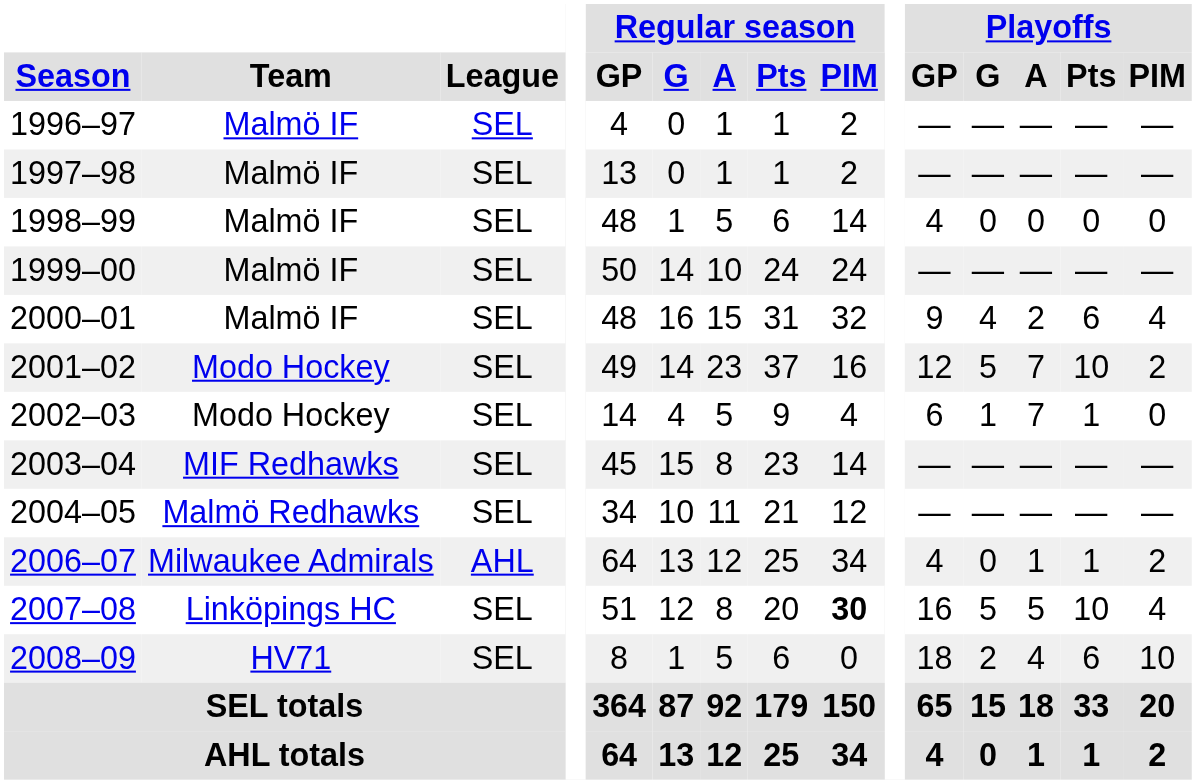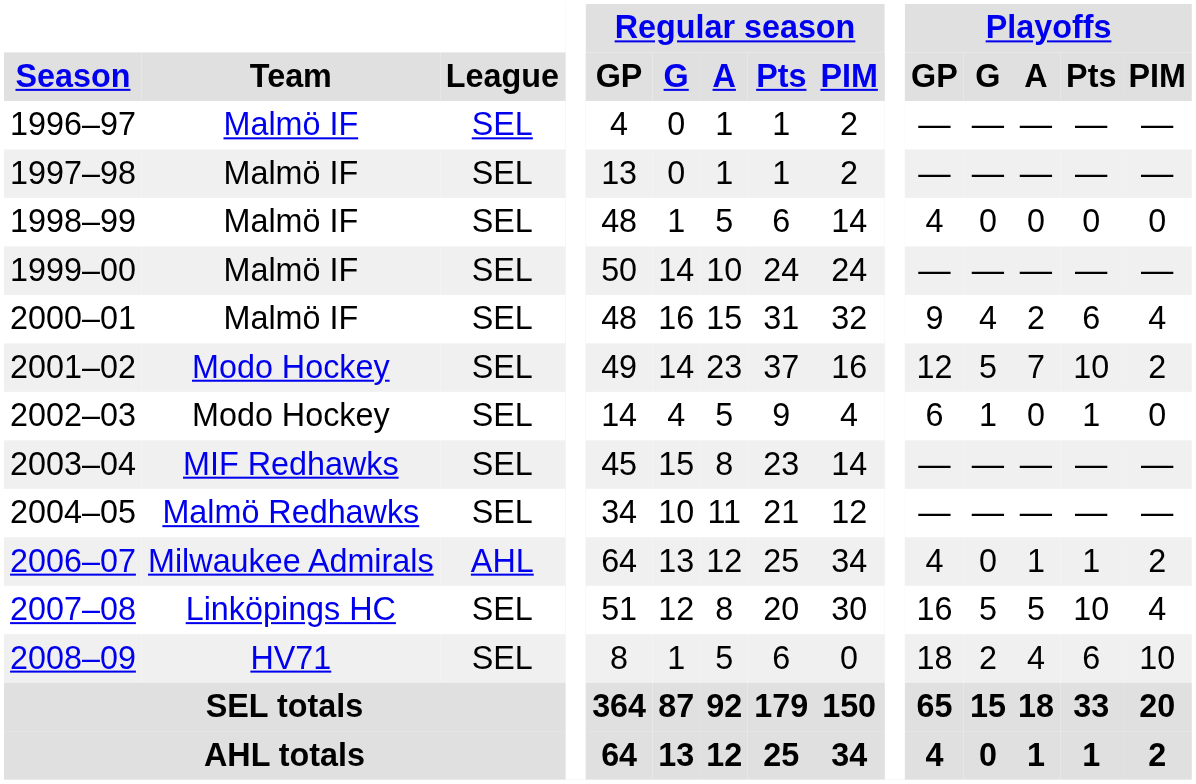2002–03 | Playoffs / A: 7 -> 0
2007–08 | Regular season / PIM: bold -> normal
